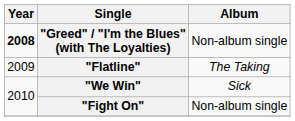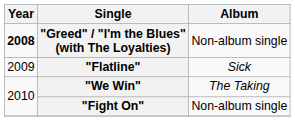"Flatline" | Album: The Taking -> Sick
"We Win" | Album: Sick -> The Taking
